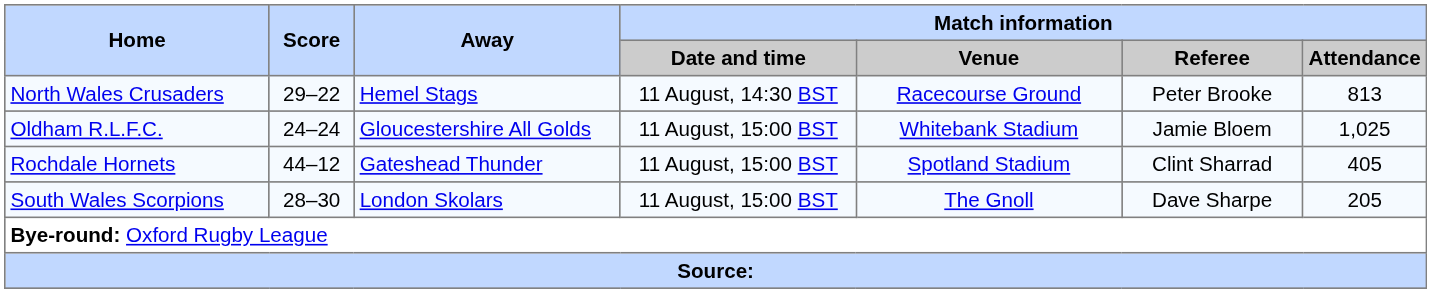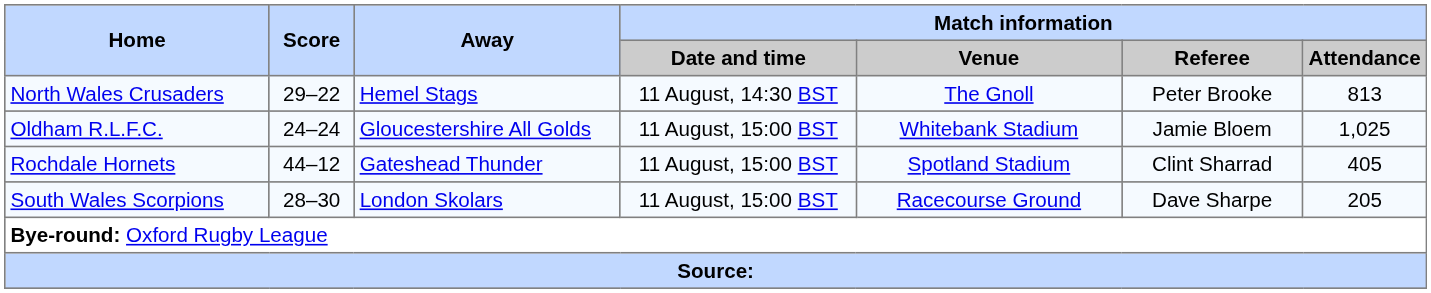North Wales Crusaders | Match information / Venue: Racecourse Ground -> The Gnoll
South Wales Scorpions | Match information / Venue: The Gnoll -> Racecourse Ground
